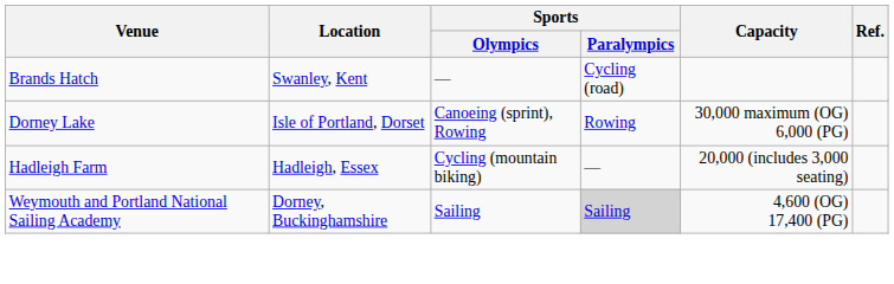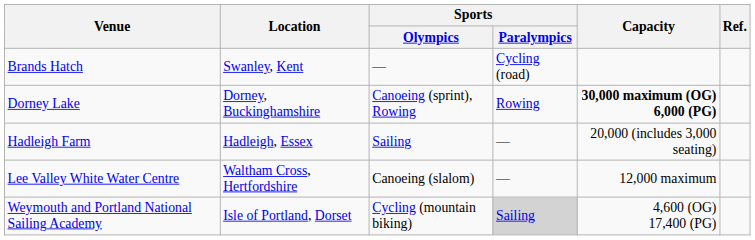Dorney Lake | Location: Isle of Portland, Dorset -> Dorney, Buckinghamshire
Dorney Lake | Capacity: normal -> bold
Hadleigh Farm | Sports / Olympics: Cycling (mountain biking) -> Sailing
+ row: Lee Valley White Water Centre | Waltham Cross, Hertfordshire | Canoeing (slalom) | — | 12,000 maximum
Weymouth and Portland National Sailing Academy | Location: Dorney, Buckinghamshire -> Isle of Portland, Dorset
Weymouth and Portland National Sailing Academy | Sports / Olympics: Sailing -> Cycling (mountain biking)
